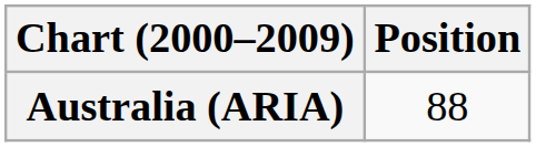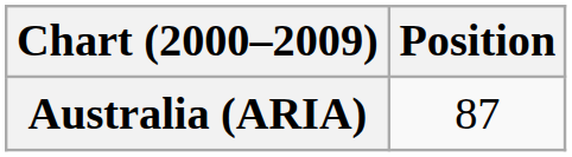Australia (ARIA) | Position: 88 -> 87
